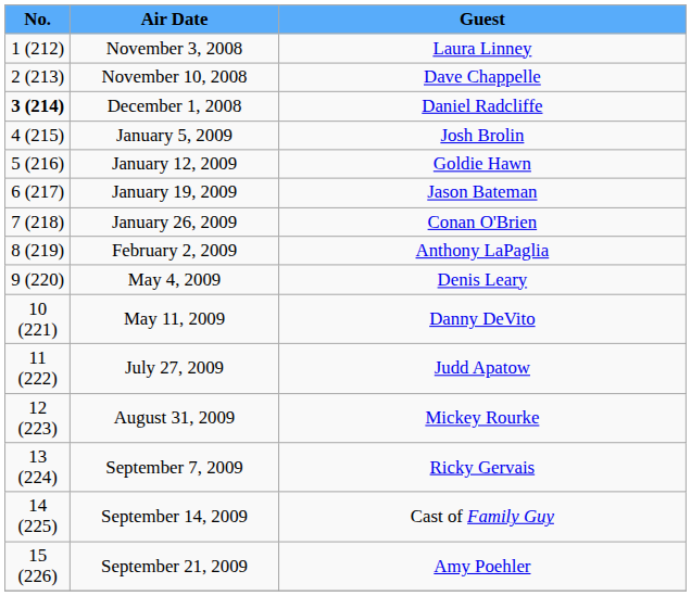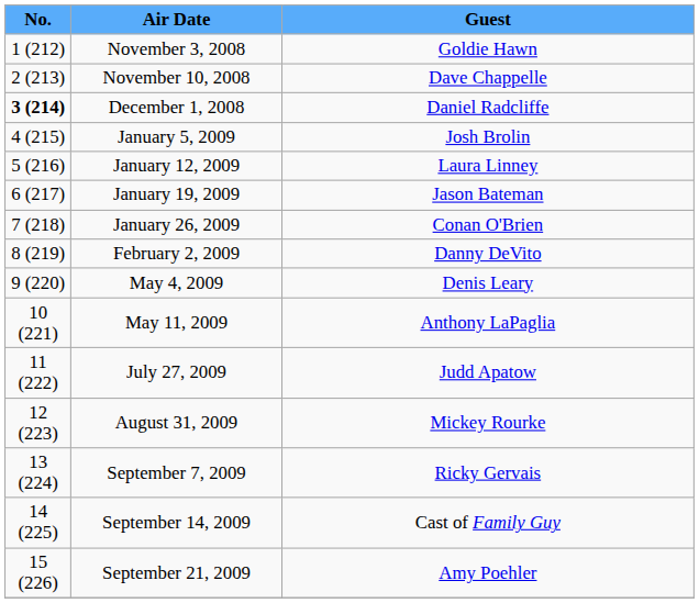November 3, 2008 | Guest: Laura Linney -> Goldie Hawn
January 12, 2009 | Guest: Goldie Hawn -> Laura Linney
February 2, 2009 | Guest: Anthony LaPaglia -> Danny DeVito
May 11, 2009 | Guest: Danny DeVito -> Anthony LaPaglia
